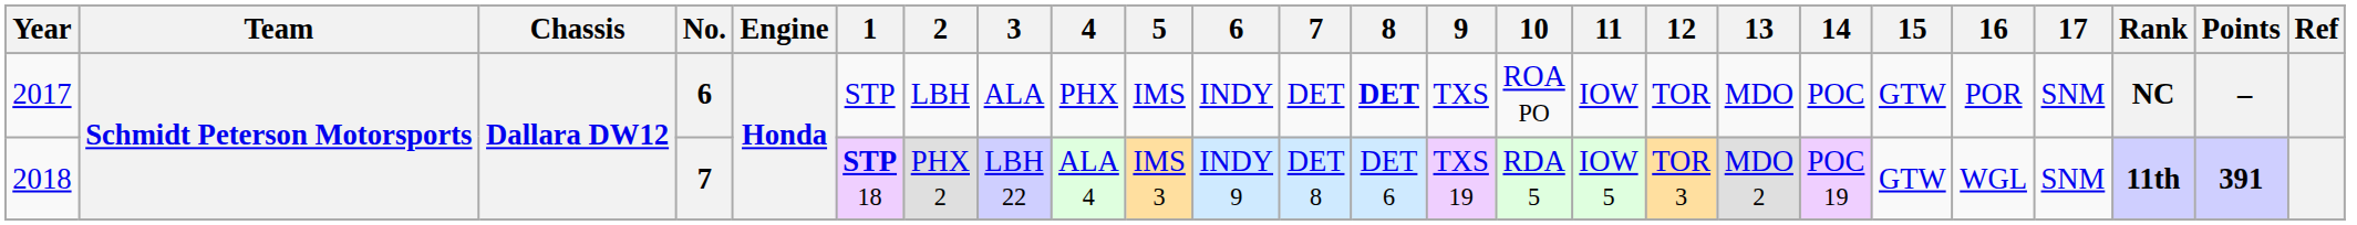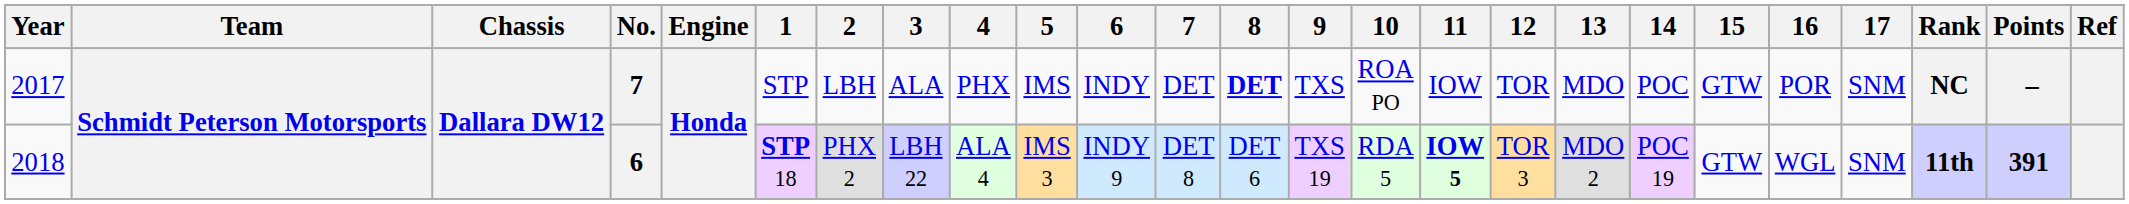2017 | No.: 6 -> 7
2018 | No.: 7 -> 6
2018 | 11: normal -> bold
